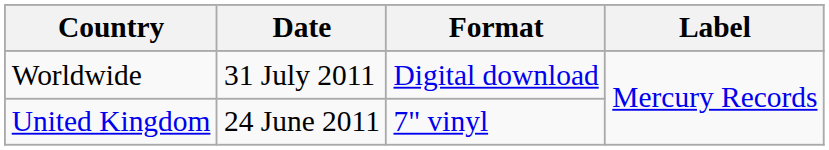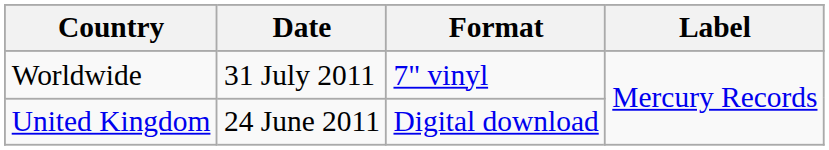Worldwide | Format: Digital download -> 7" vinyl
United Kingdom | Format: 7" vinyl -> Digital download
